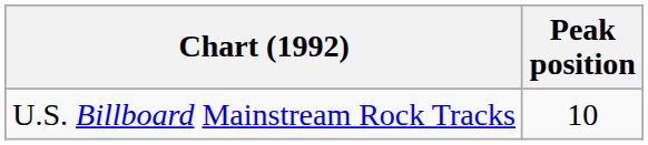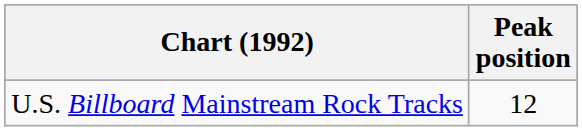U.S. Billboard Mainstream Rock Tracks | Peak position: 10 -> 12
